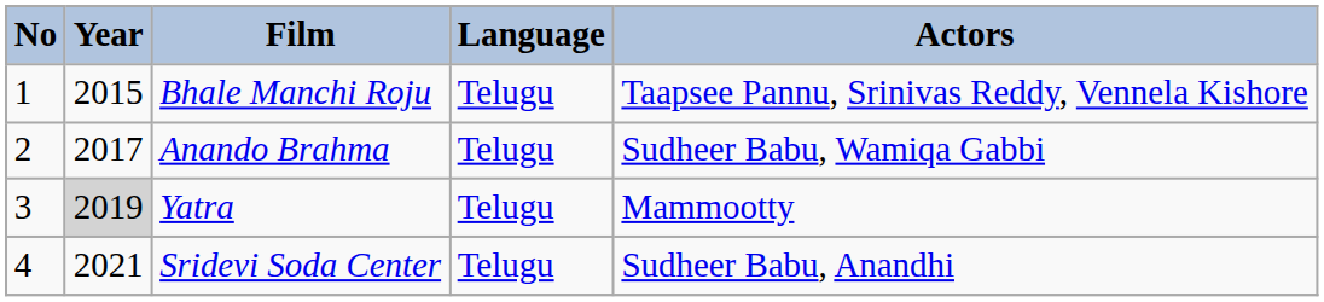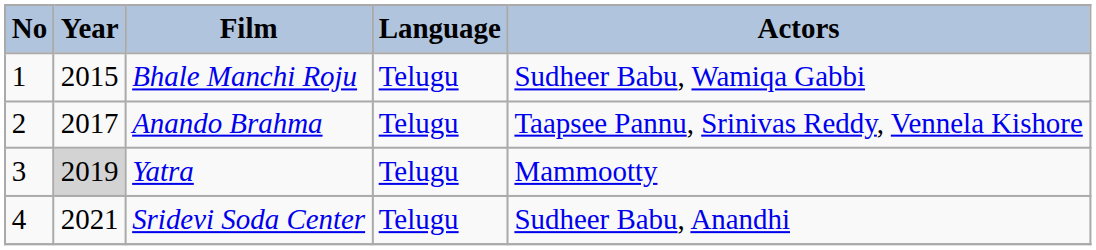Bhale Manchi Roju | Actors: Taapsee Pannu, Srinivas Reddy, Vennela Kishore -> Sudheer Babu, Wamiqa Gabbi
Anando Brahma | Actors: Sudheer Babu, Wamiqa Gabbi -> Taapsee Pannu, Srinivas Reddy, Vennela Kishore
